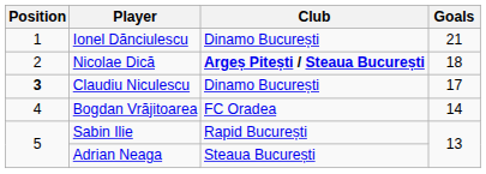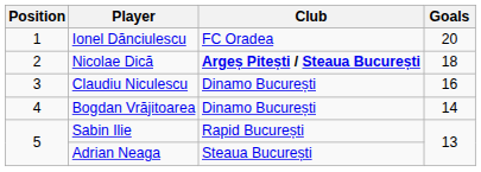Ionel Dănciulescu | Club: Dinamo București -> FC Oradea
Ionel Dănciulescu | Goals: 21 -> 20
Claudiu Niculescu | Position: bold -> normal
Claudiu Niculescu | Goals: 17 -> 16
Bogdan Vrăjitoarea | Club: FC Oradea -> Dinamo București
